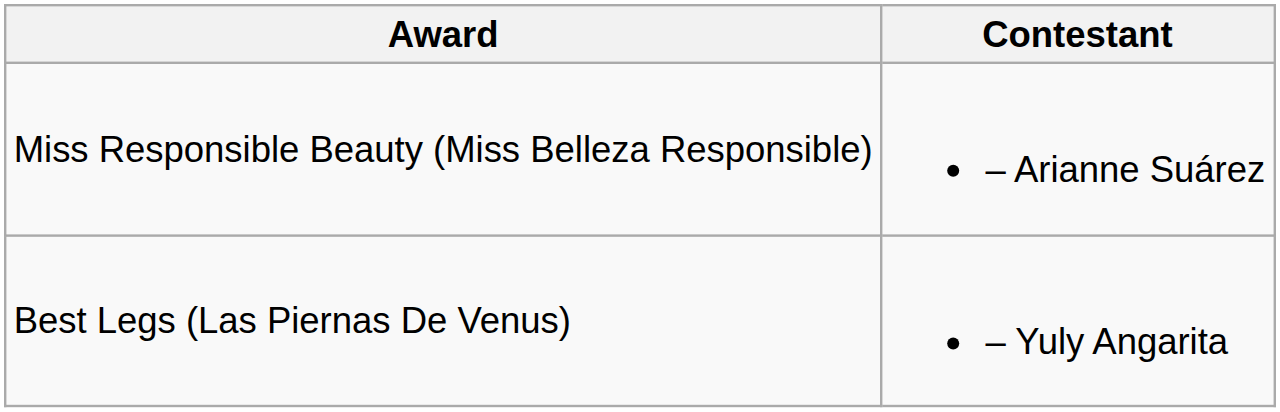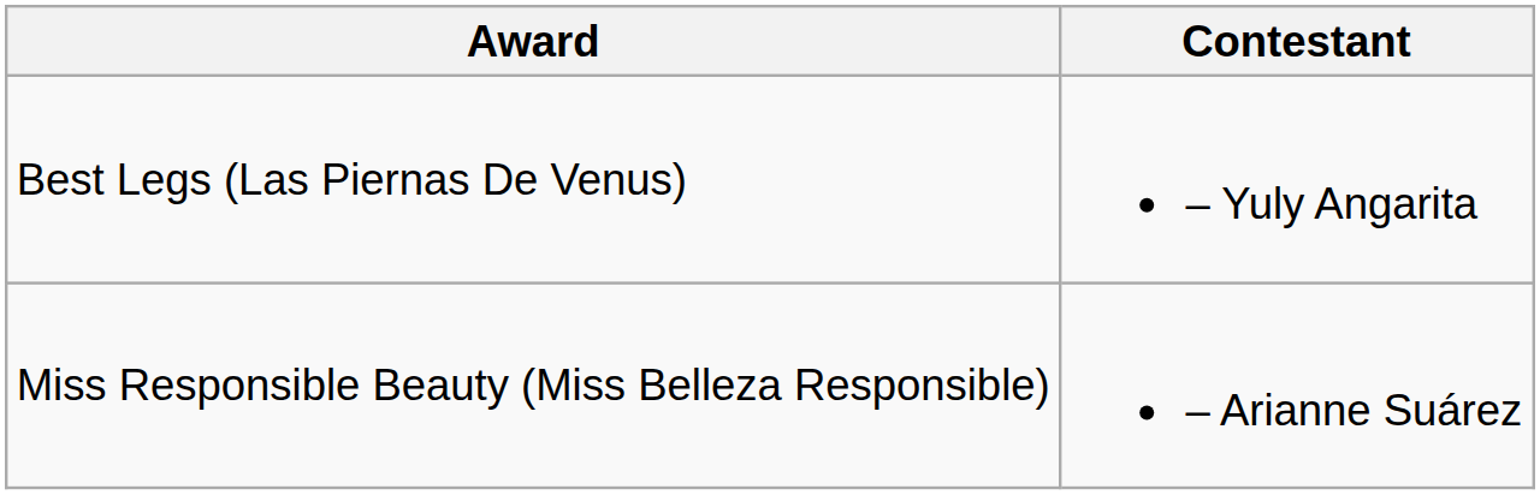rows swapped: Best Legs (Las Piernas De Venus) <-> Miss Responsible Beauty (Miss Belleza Responsible)
